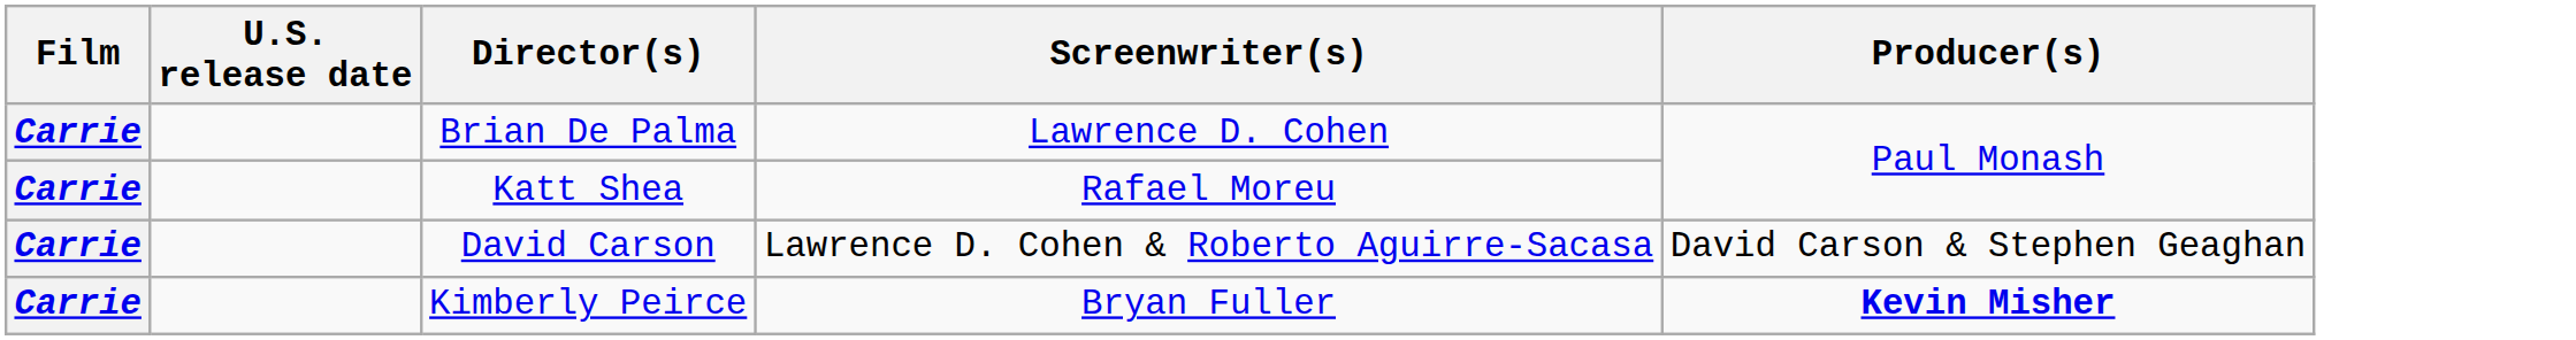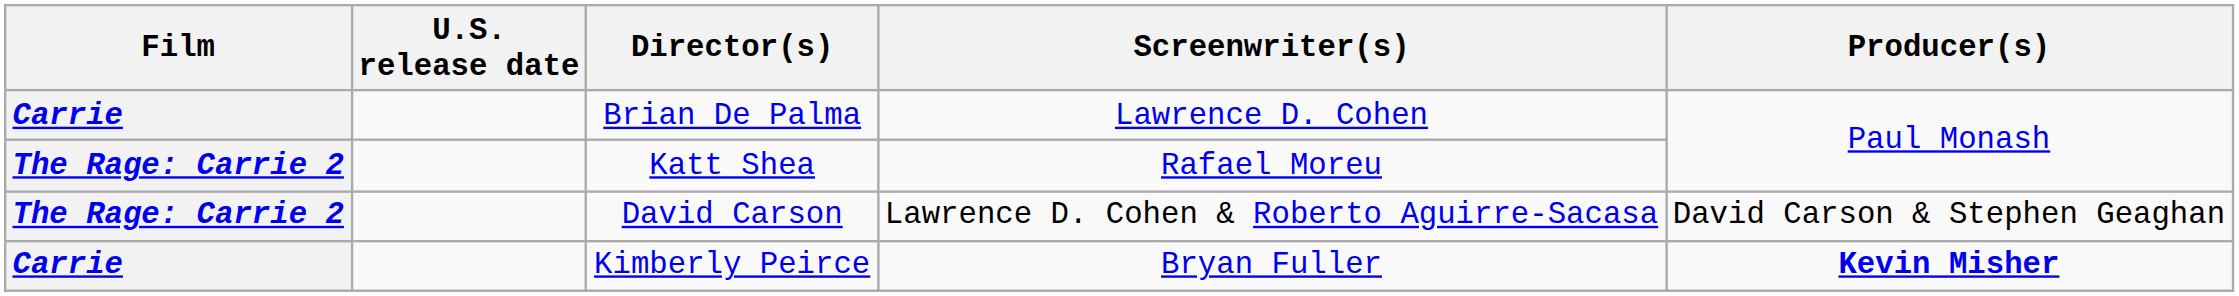Katt Shea | Film: Carrie -> The Rage: Carrie 2
David Carson | Film: Carrie -> The Rage: Carrie 2
